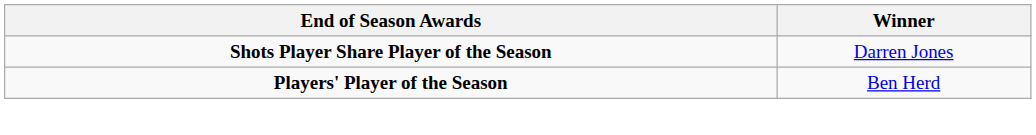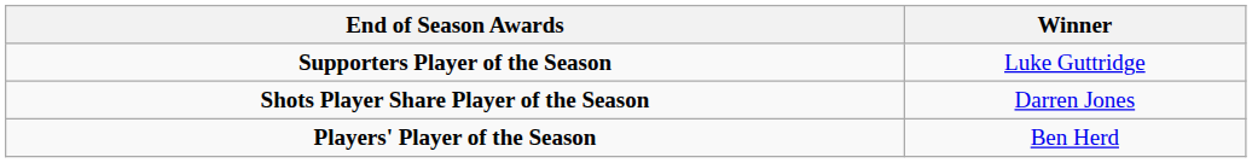+ row: Supporters Player of the Season | Luke Guttridge
